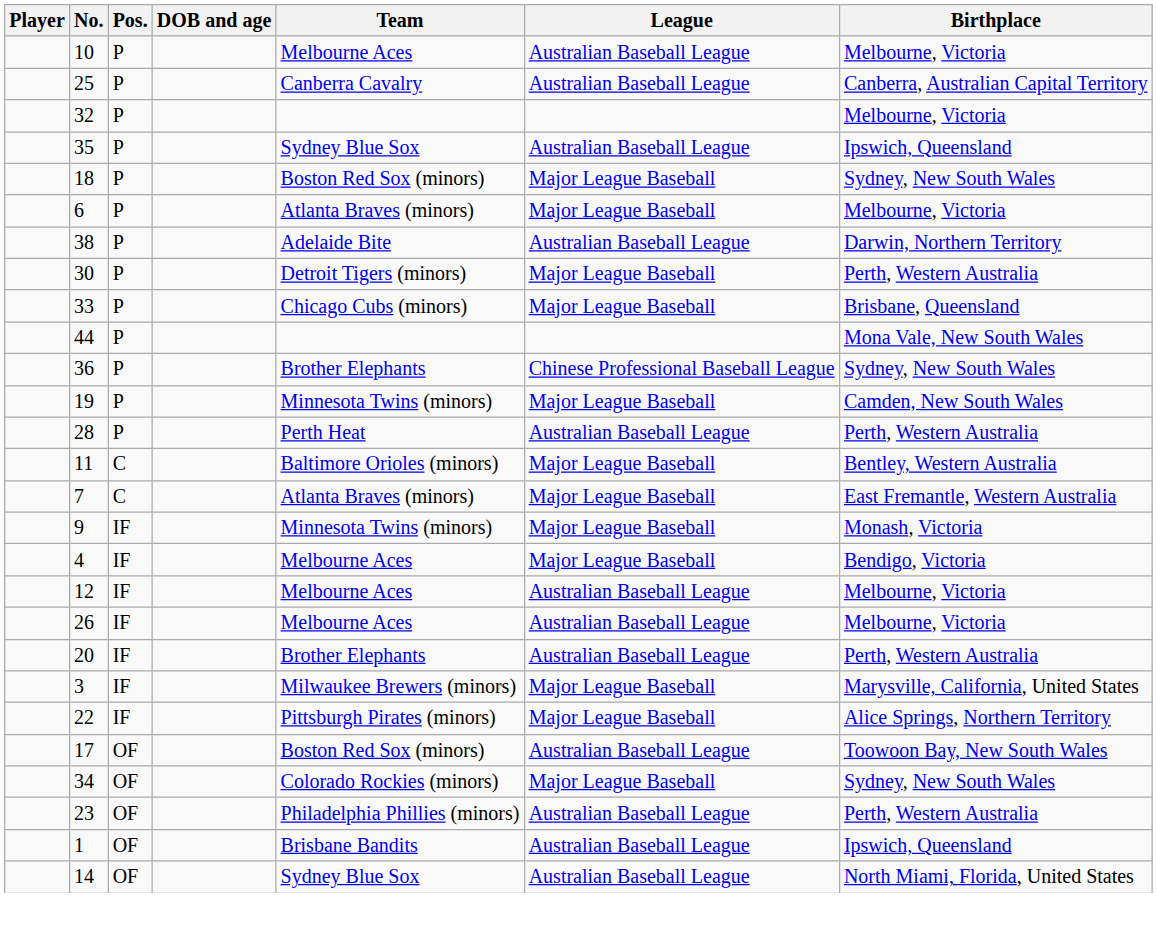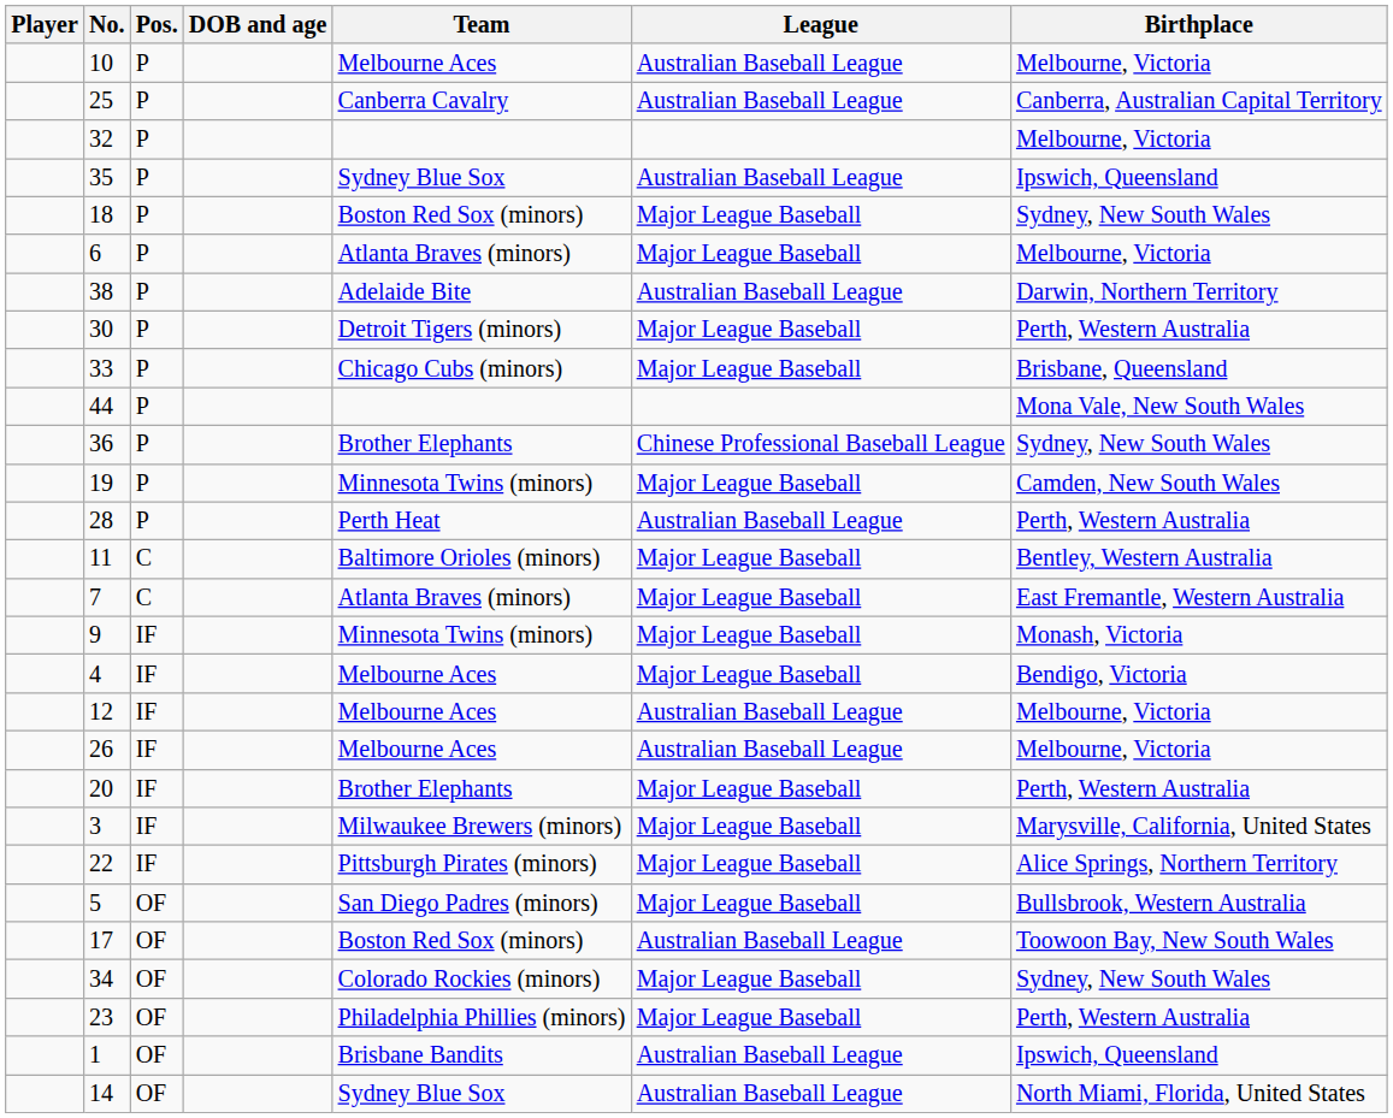20 | League: Australian Baseball League -> Major League Baseball
+ row: 5 | OF | San Diego Padres (minors) | Major League Baseball | Bullsbrook, Western Australia
23 | League: Australian Baseball League -> Major League Baseball
